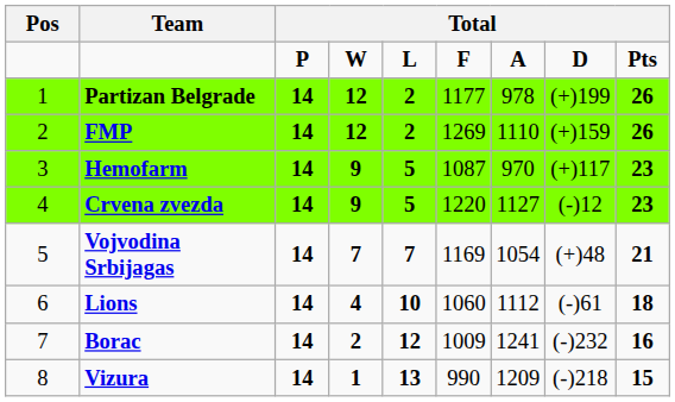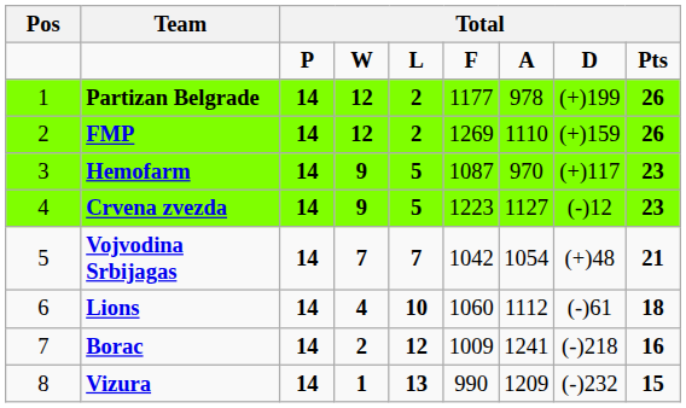Crvena zvezda | column 6: 1220 -> 1223
Vojvodina Srbijagas | column 6: 1169 -> 1042
Borac | column 8: (-)232 -> (-)218
Vizura | column 8: (-)218 -> (-)232
